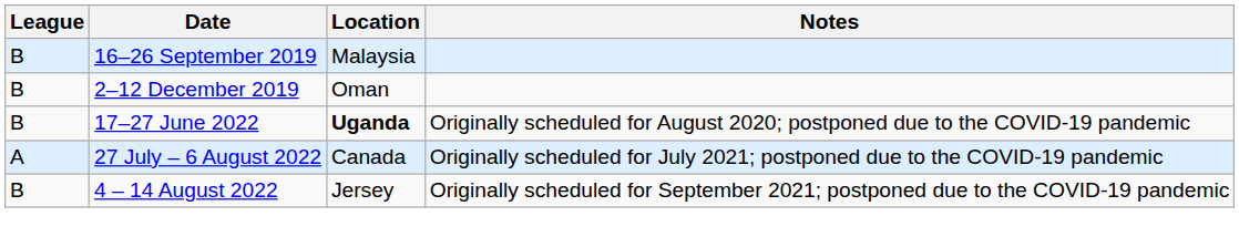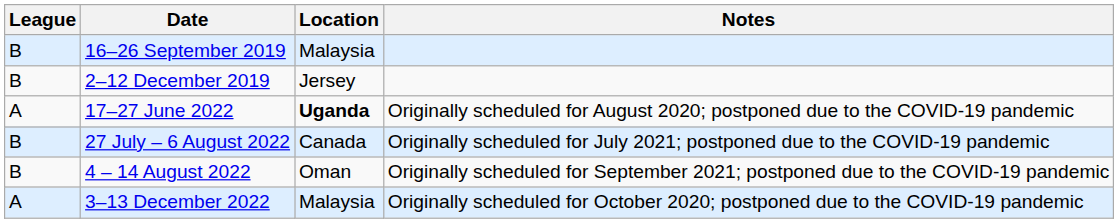2–12 December 2019 | Location: Oman -> Jersey
17–27 June 2022 | League: B -> A
27 July – 6 August 2022 | League: A -> B
4 – 14 August 2022 | Location: Jersey -> Oman
+ row: A | 3–13 December 2022 | Malaysia | Originally scheduled for October 2020; postponed due to the COVID-19 pandemic
